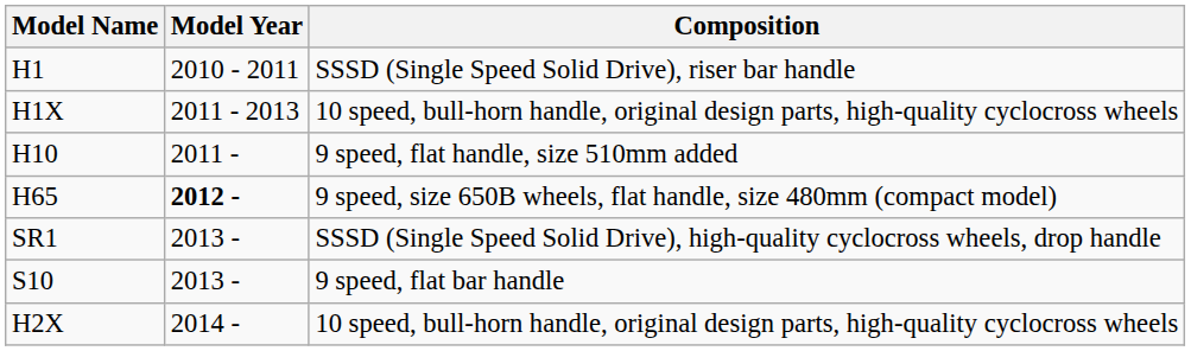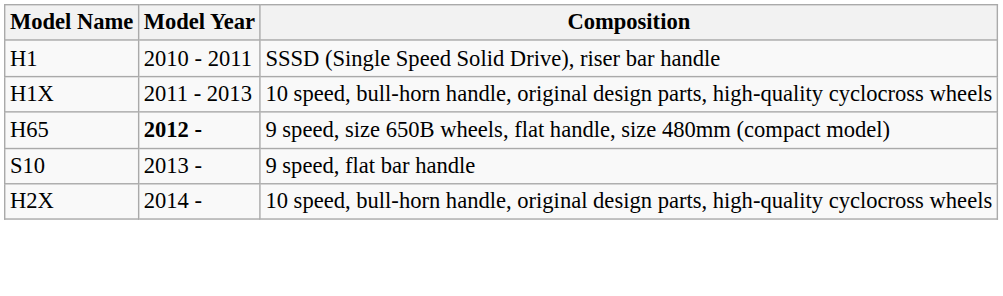- row: H10 | 2011 - | 9 speed, flat handle, size 510mm added
- row: SR1 | 2013 - | SSSD (Single Speed Solid Drive), high-quality cyclocross wheels, drop handle
